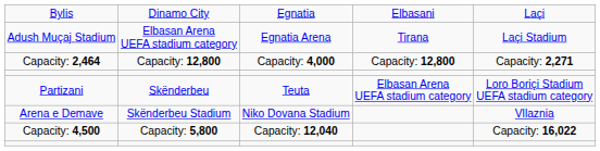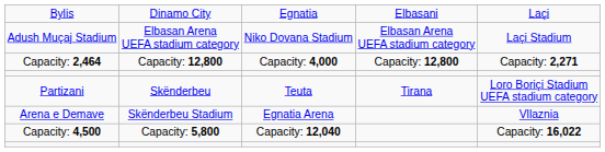Adush Muçaj Stadium | column 3: Egnatia Arena -> Niko Dovana Stadium
Adush Muçaj Stadium | column 4: Tirana -> Elbasan Arena UEFA stadium category
Partizani | column 4: Elbasan Arena UEFA stadium category -> Tirana
Arena e Demave | column 3: Niko Dovana Stadium -> Egnatia Arena
